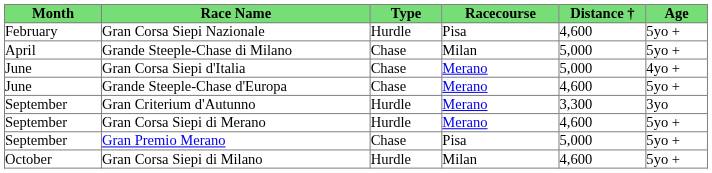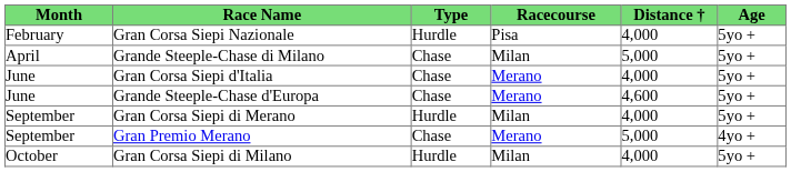Gran Corsa Siepi Nazionale | Distance †: 4,600 -> 4,000
Gran Corsa Siepi d'Italia | Distance †: 5,000 -> 4,000
Gran Corsa Siepi d'Italia | Age: 4yo + -> 5yo +
- row: September | Gran Criterium d'Autunno | Hurdle | Merano | 3,300 | 3yo
Gran Corsa Siepi di Merano | Racecourse: Merano -> Milan
Gran Corsa Siepi di Merano | Distance †: 4,600 -> 4,000
Gran Premio Merano | Racecourse: Pisa -> Merano
Gran Premio Merano | Age: 5yo + -> 4yo +
Gran Corsa Siepi di Milano | Distance †: 4,600 -> 4,000
